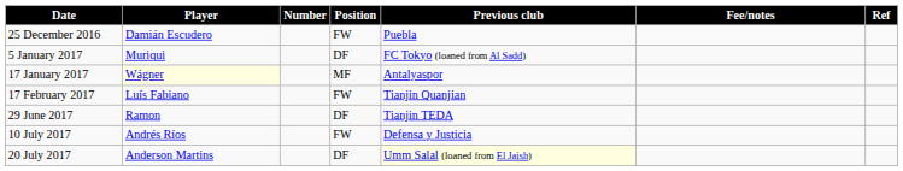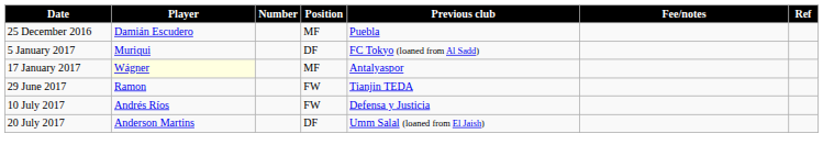25 December 2016 | Position: FW -> MF
- row: 17 February 2017 | Luís Fabiano | FW | Tianjin Quanjian
29 June 2017 | Position: DF -> FW
20 July 2017 | Previous club: lightyellow background -> no background
